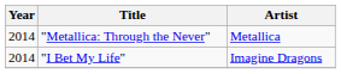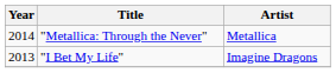"I Bet My Life" | Year: 2014 -> 2013
